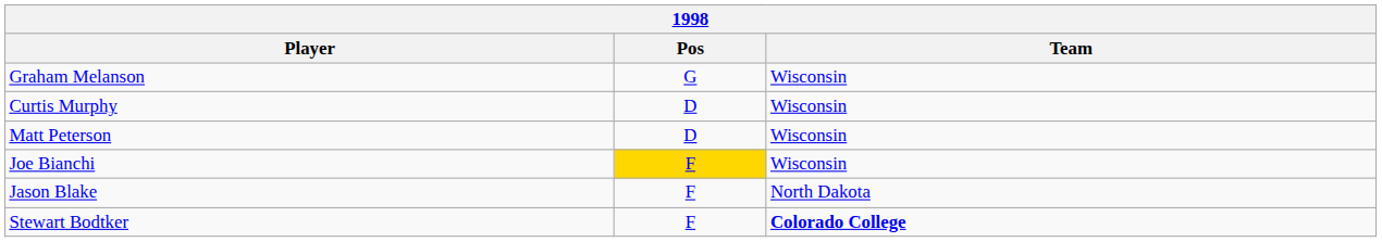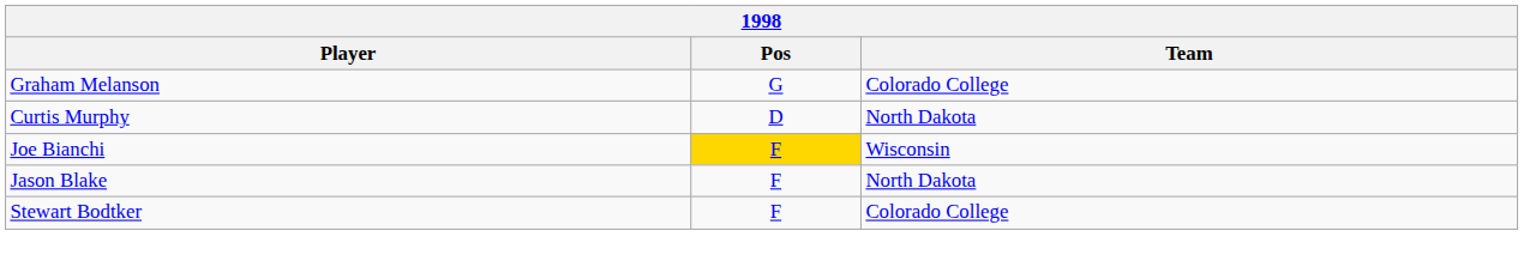Graham Melanson | Team: Wisconsin -> Colorado College
Curtis Murphy | Team: Wisconsin -> North Dakota
- row: Matt Peterson | D | Wisconsin
Stewart Bodtker | Team: bold -> normal
